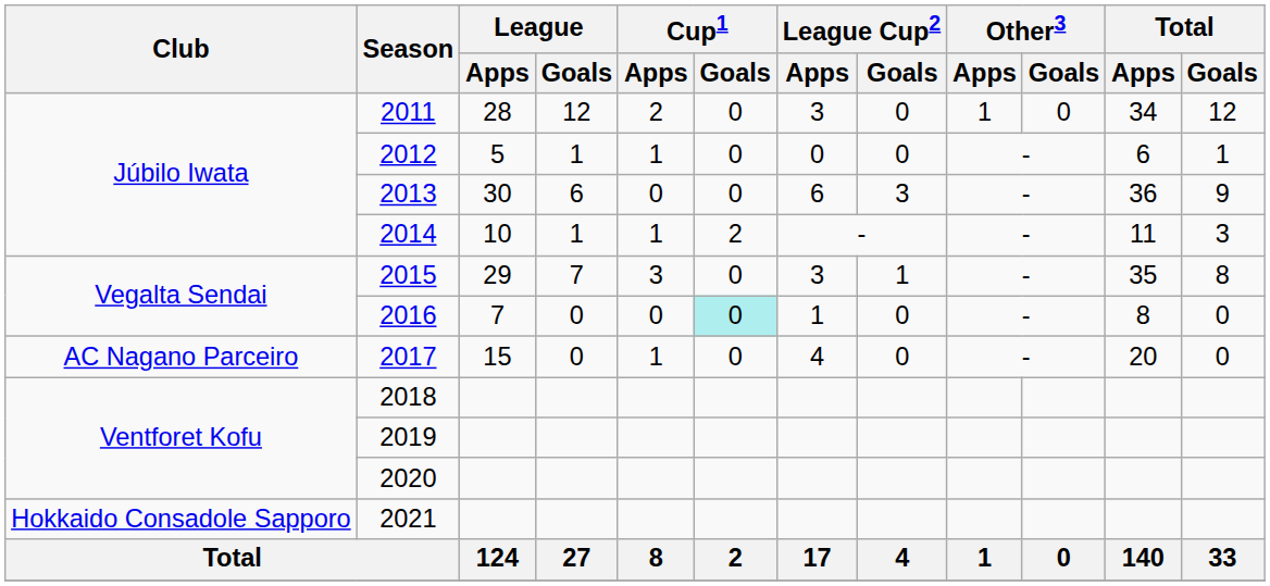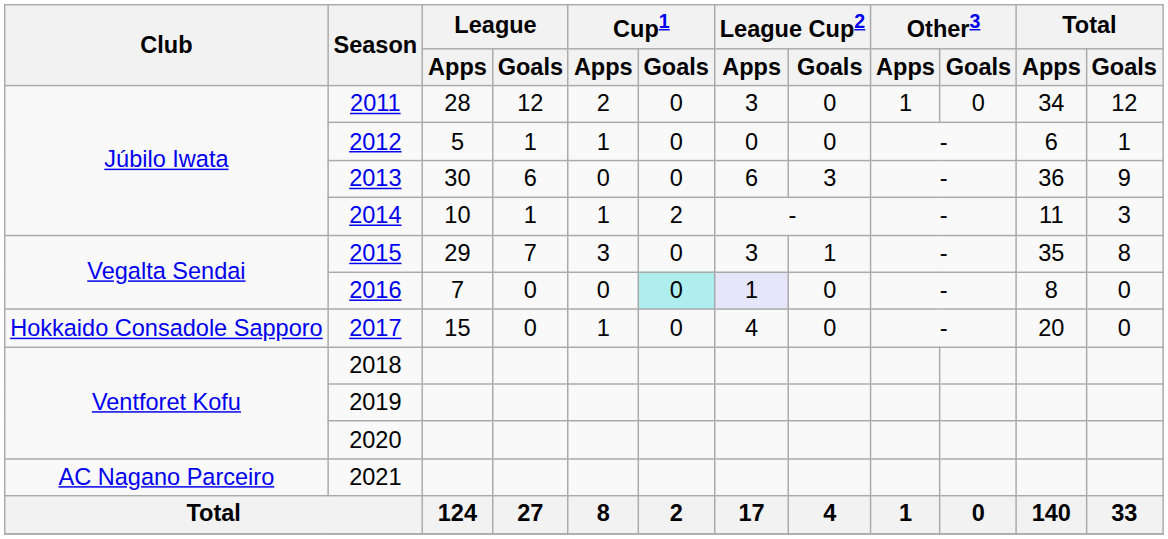2016 | League Cup2 / Apps: no background -> lavender background
2017 | Club: AC Nagano Parceiro -> Hokkaido Consadole Sapporo
2021 | Club: Hokkaido Consadole Sapporo -> AC Nagano Parceiro
